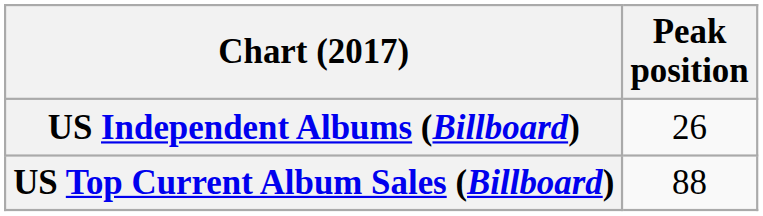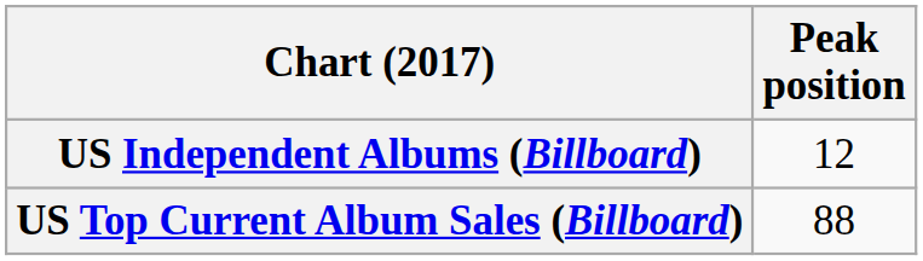US Independent Albums (Billboard) | Peak position: 26 -> 12
